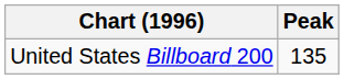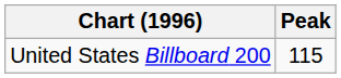United States Billboard 200 | Peak: 135 -> 115
